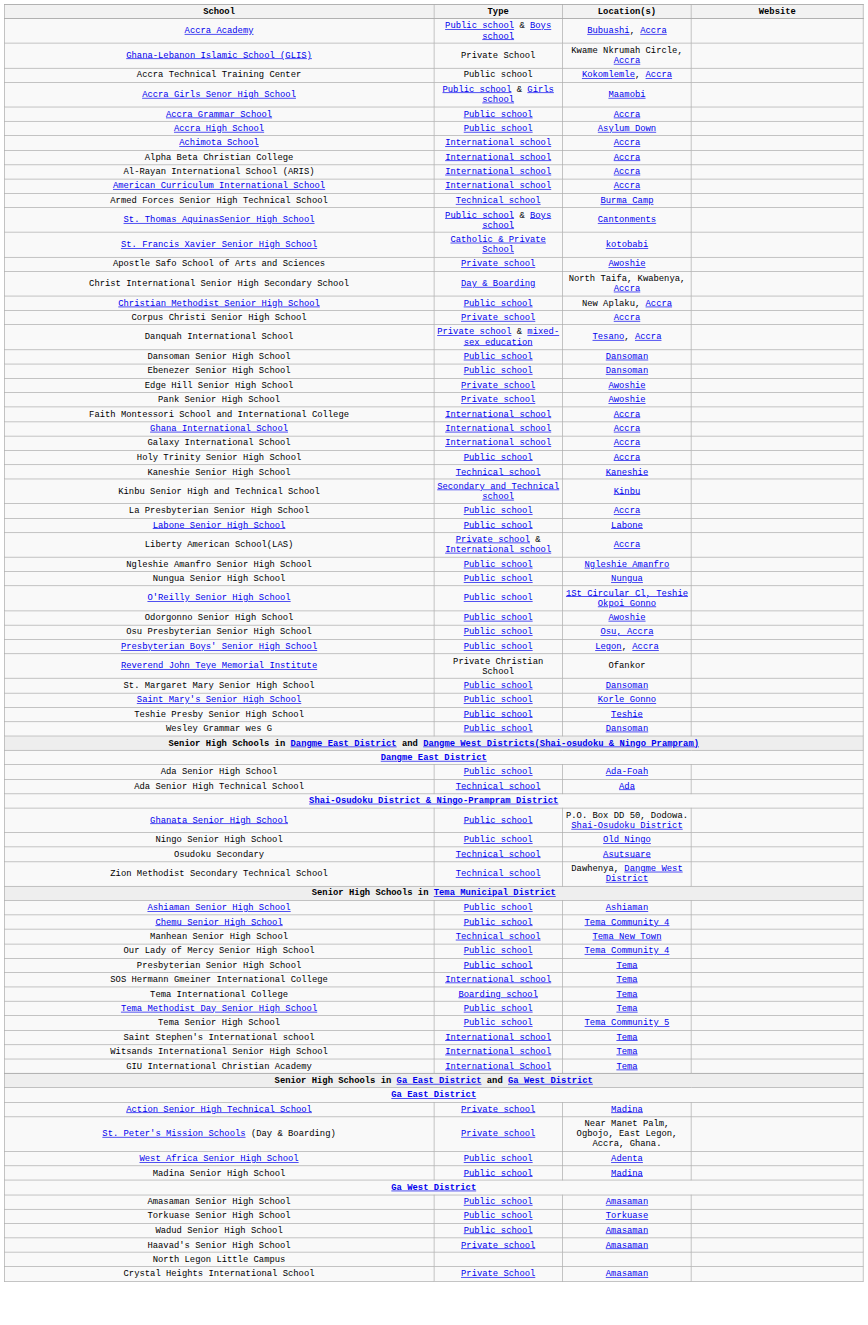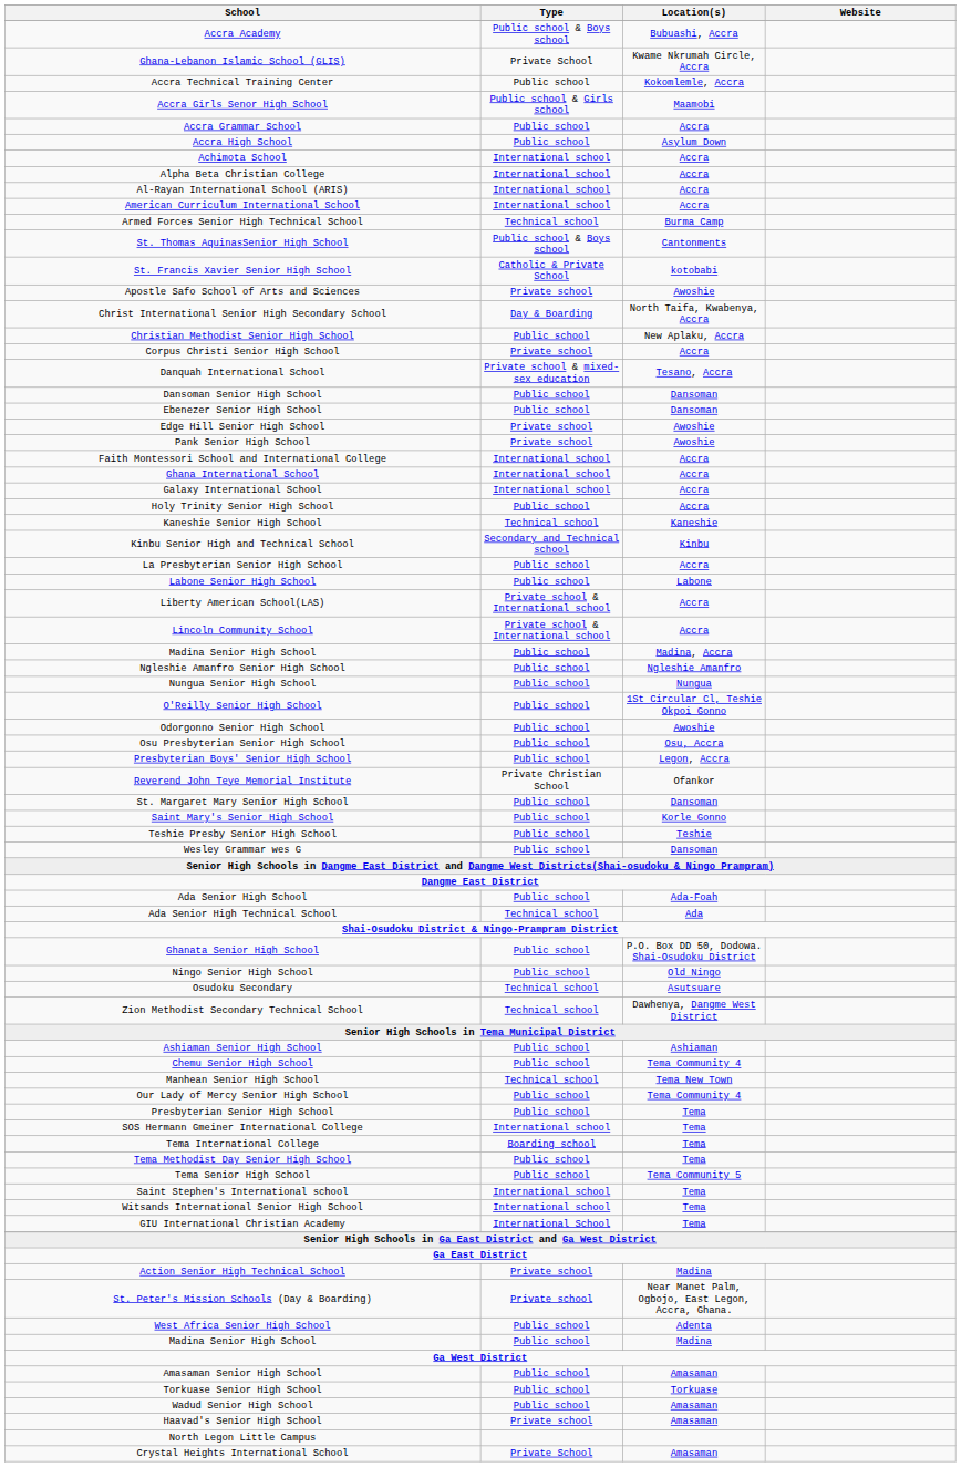+ row: Lincoln Community School | Private school & International school | Accra
+ row: Madina Senior High School | Public school | Madina, Accra
